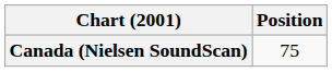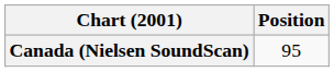Canada (Nielsen SoundScan) | Position: 75 -> 95
